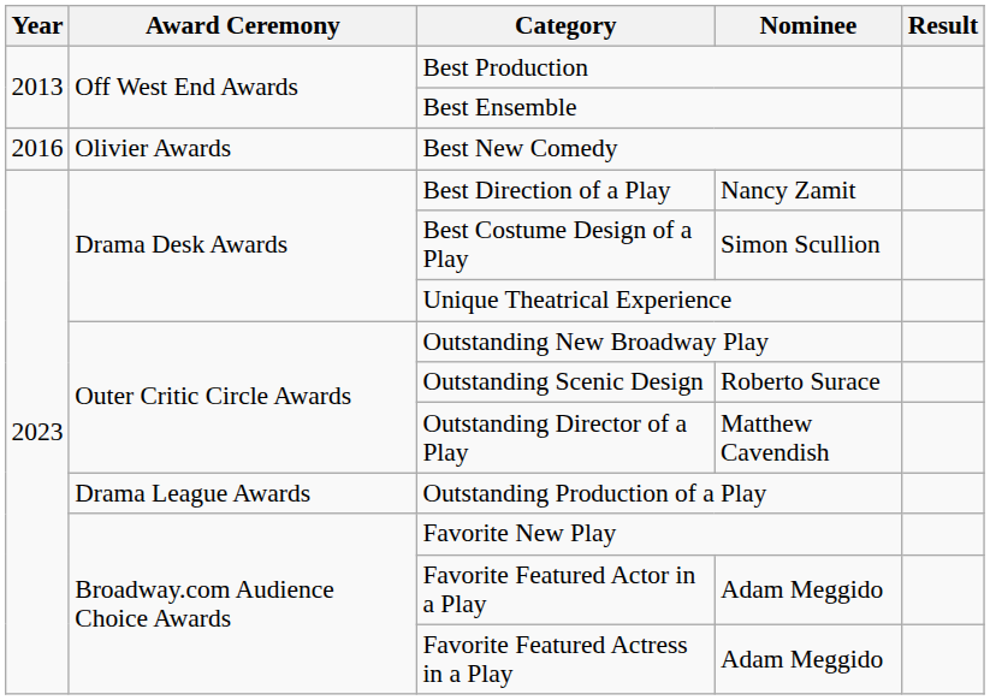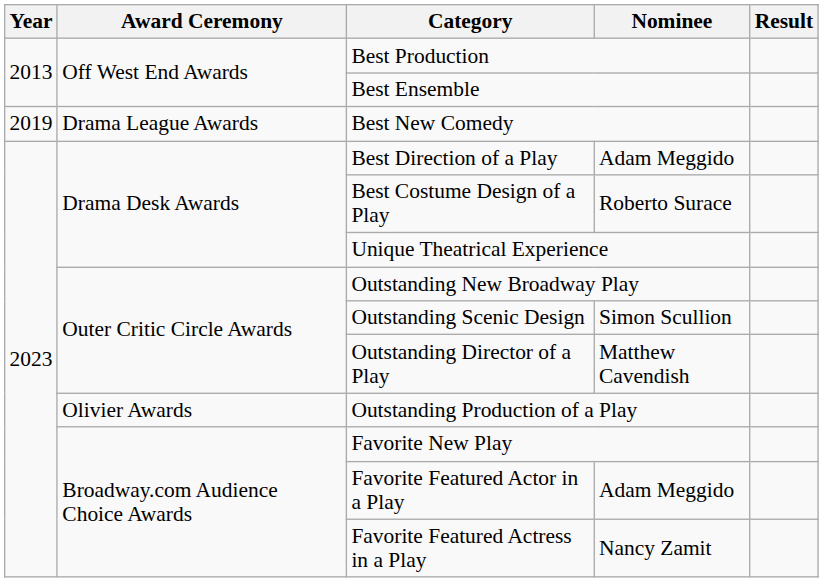Best New Comedy | Year: 2016 -> 2019
Best New Comedy | Award Ceremony: Olivier Awards -> Drama League Awards
Best Direction of a Play | Nominee: Nancy Zamit -> Adam Meggido
Best Costume Design of a Play | Nominee: Simon Scullion -> Roberto Surace
Outstanding Scenic Design | Nominee: Roberto Surace -> Simon Scullion
Outstanding Production of a Play | Award Ceremony: Drama League Awards -> Olivier Awards
Favorite Featured Actress in a Play | Nominee: Adam Meggido -> Nancy Zamit
